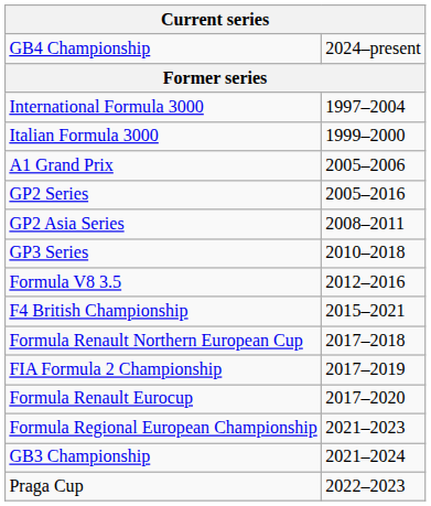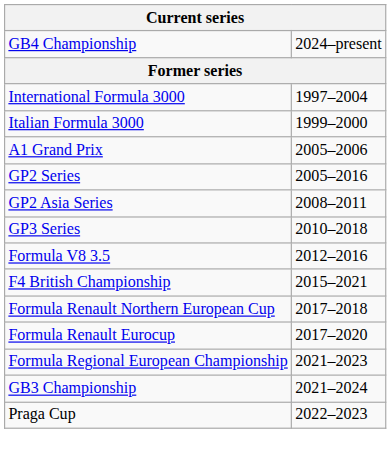- row: FIA Formula 2 Championship | 2017–2019
